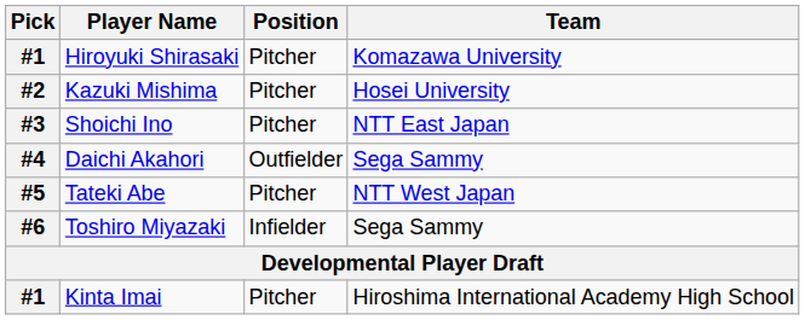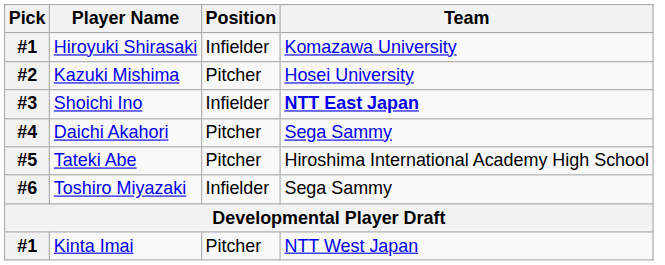Hiroyuki Shirasaki | Position: Pitcher -> Infielder
Shoichi Ino | Position: Pitcher -> Infielder
Shoichi Ino | Team: normal -> bold
Daichi Akahori | Position: Outfielder -> Pitcher
Tateki Abe | Team: NTT West Japan -> Hiroshima International Academy High School
Kinta Imai | Team: Hiroshima International Academy High School -> NTT West Japan
